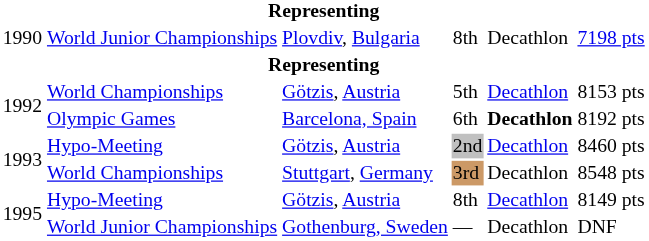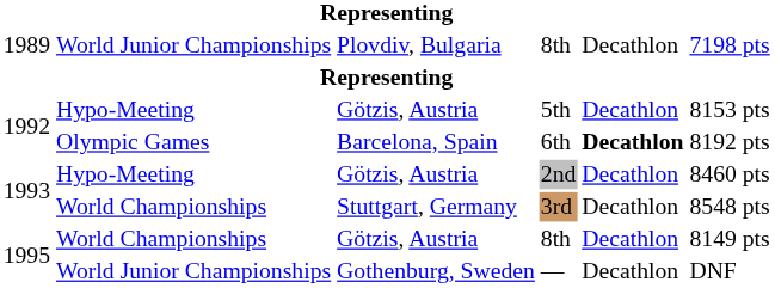Plovdiv, Bulgaria / 8th | column 1: 1990 -> 1989
5th | column 2: World Championships -> Hypo-Meeting
Götzis, Austria / 8th | column 2: Hypo-Meeting -> World Championships
